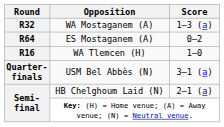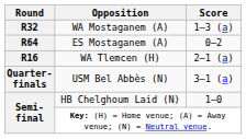WA Tlemcen (H) | Score: 1–0 -> 2–1 (a)
HB Chelghoum Laid (N) | Score: 2–1 (a) -> 1–0
